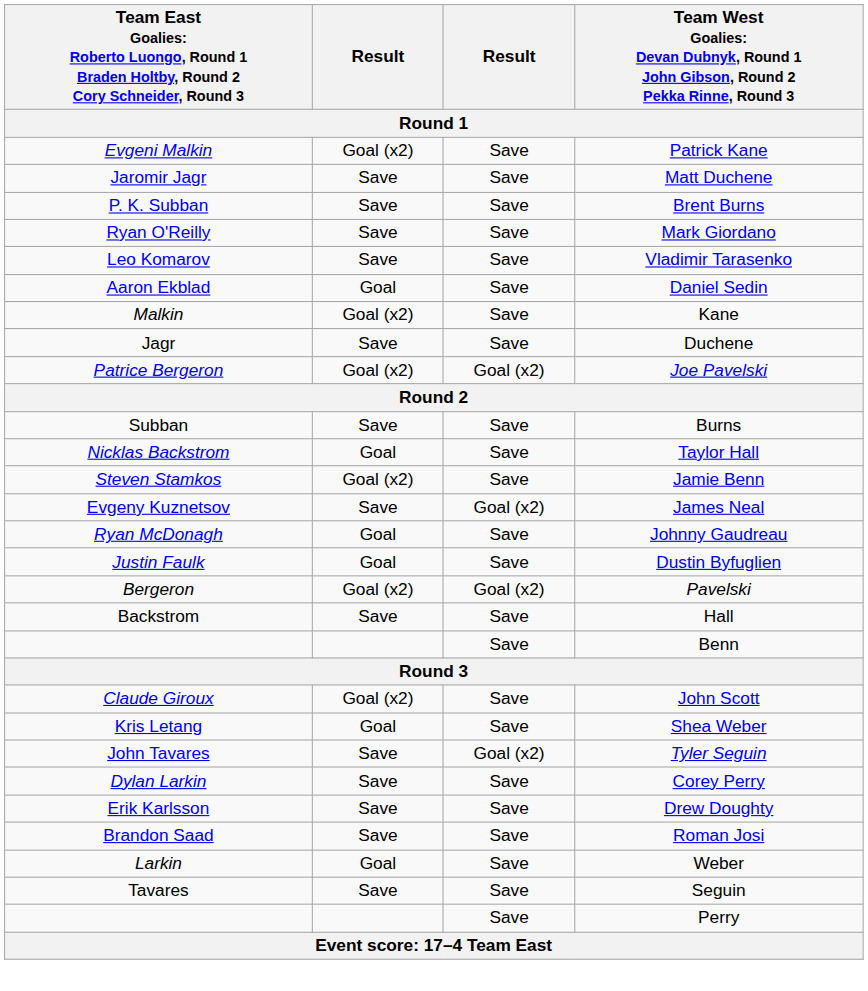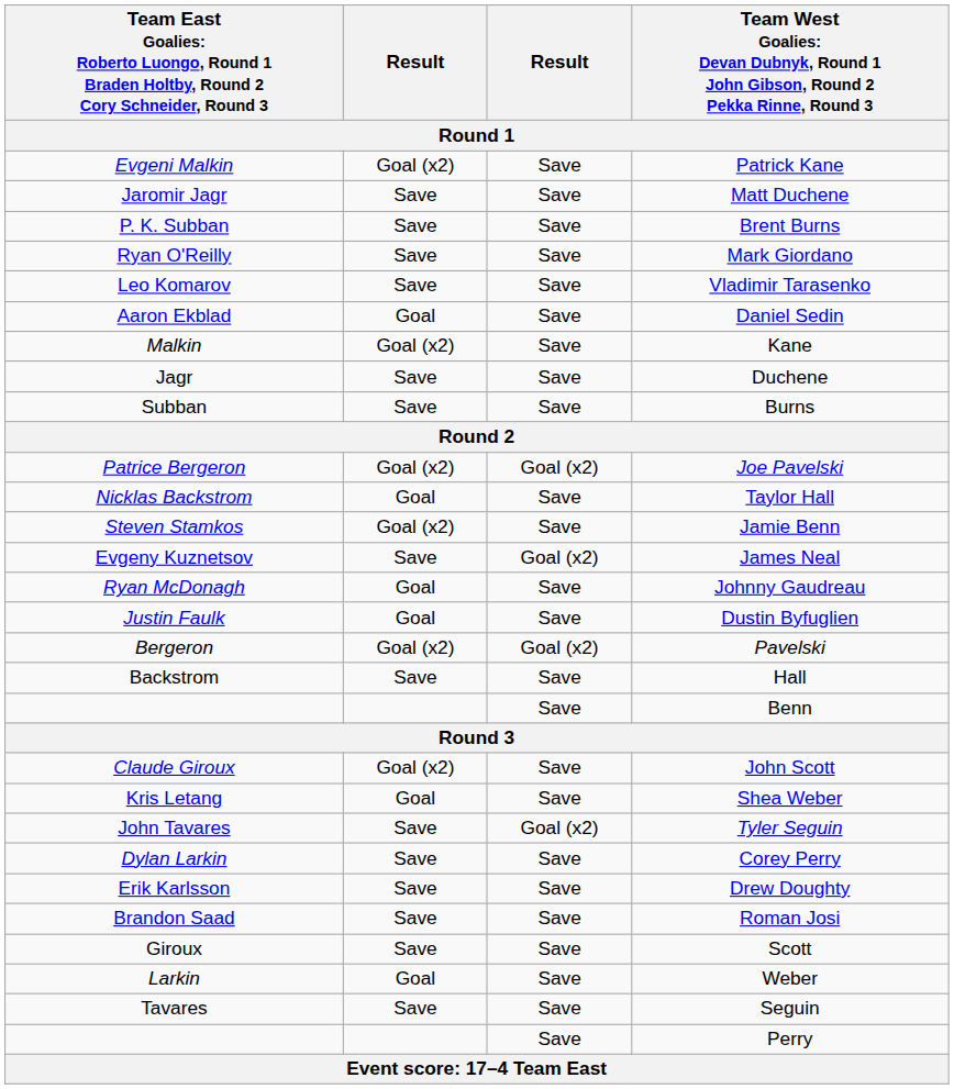rows swapped: Burns <-> Joe Pavelski
+ row: Giroux | Save | Save | Scott
